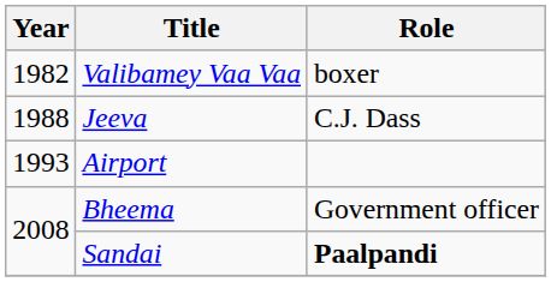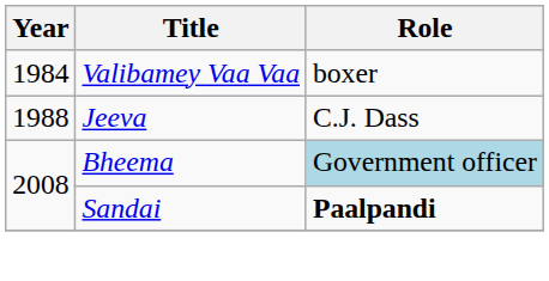Valibamey Vaa Vaa | Year: 1982 -> 1984
- row: 1993 | Airport
Bheema | Role: no background -> lightblue background
